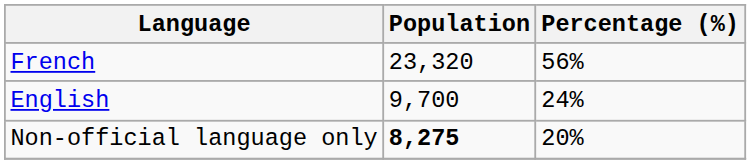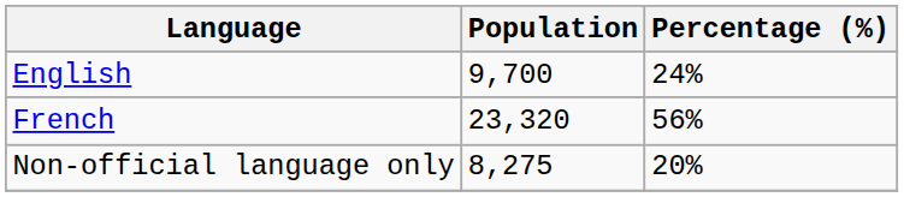rows swapped: French <-> English
Non-official language only | Population: bold -> normal
